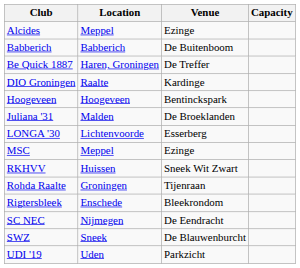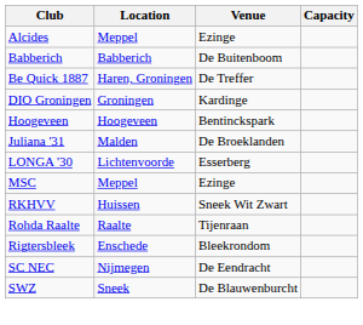DIO Groningen | Location: Raalte -> Groningen
Rohda Raalte | Location: Groningen -> Raalte
- row: UDI '19 | Uden | Parkzicht
